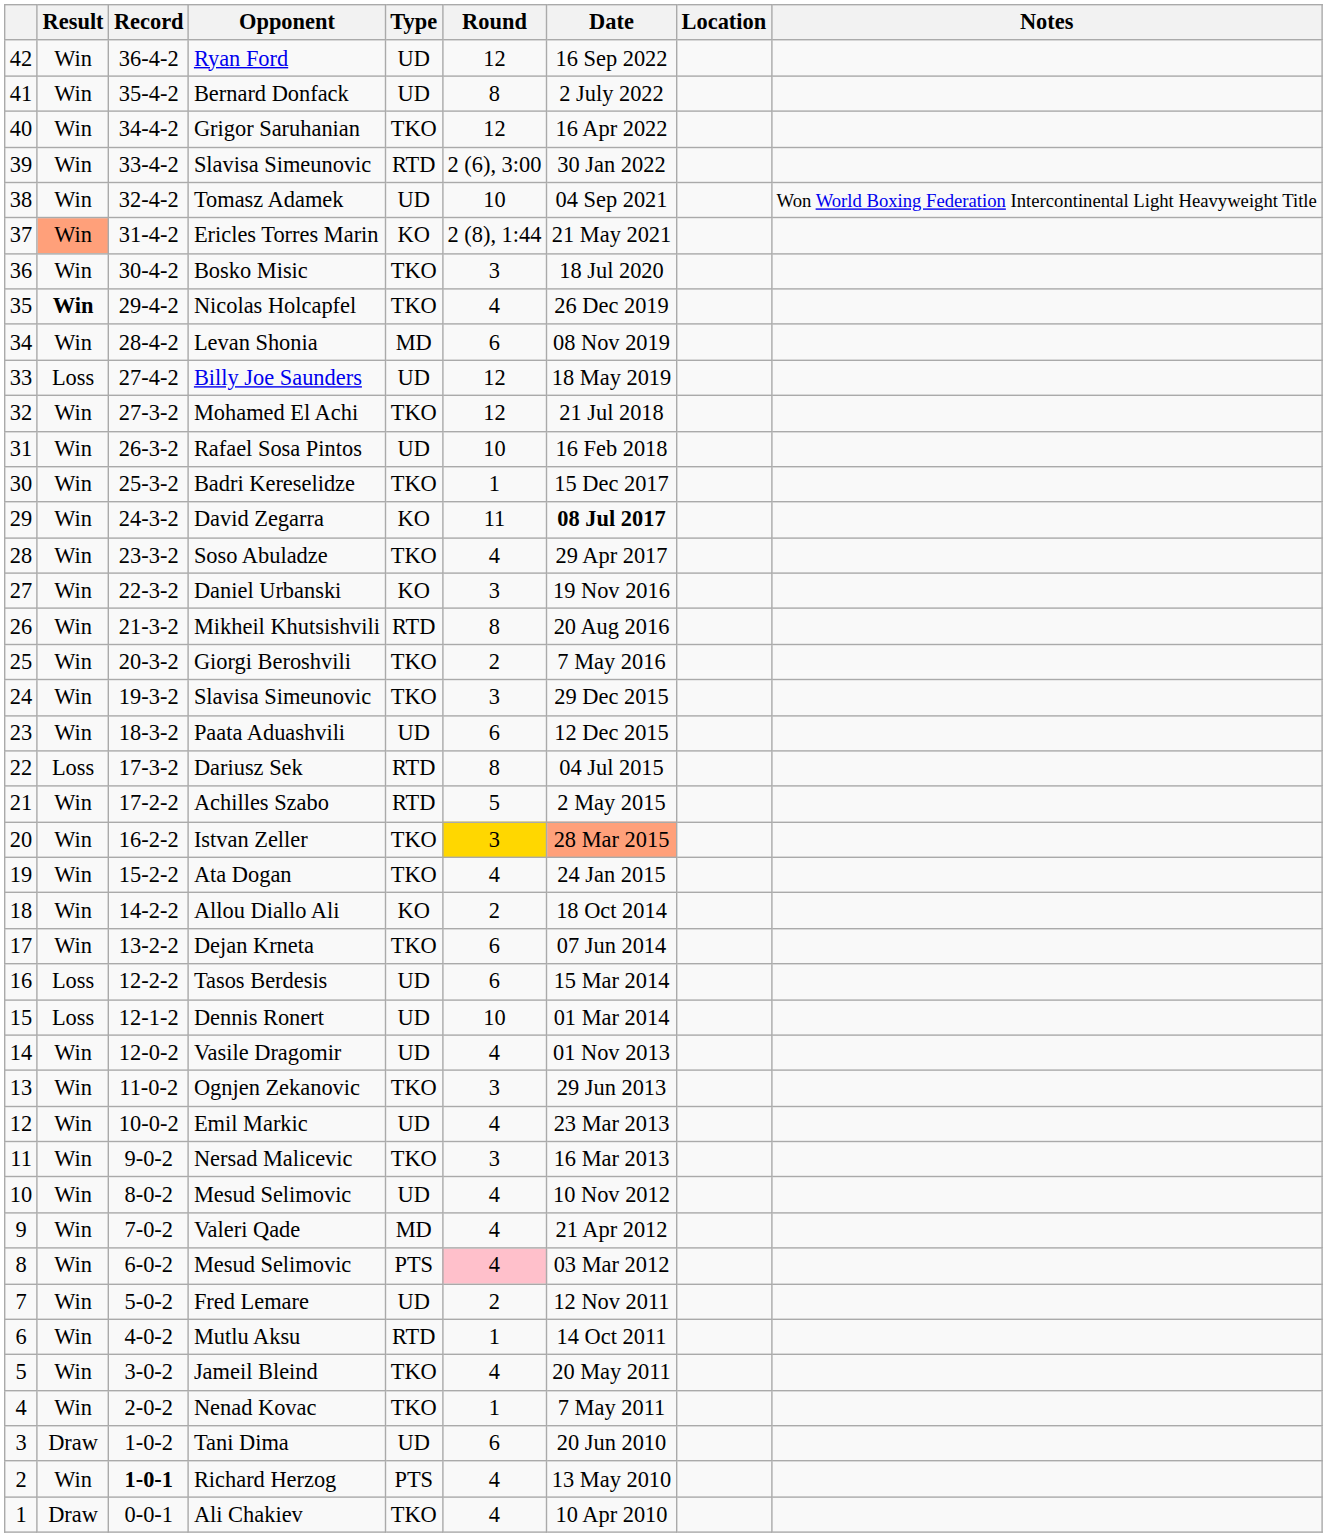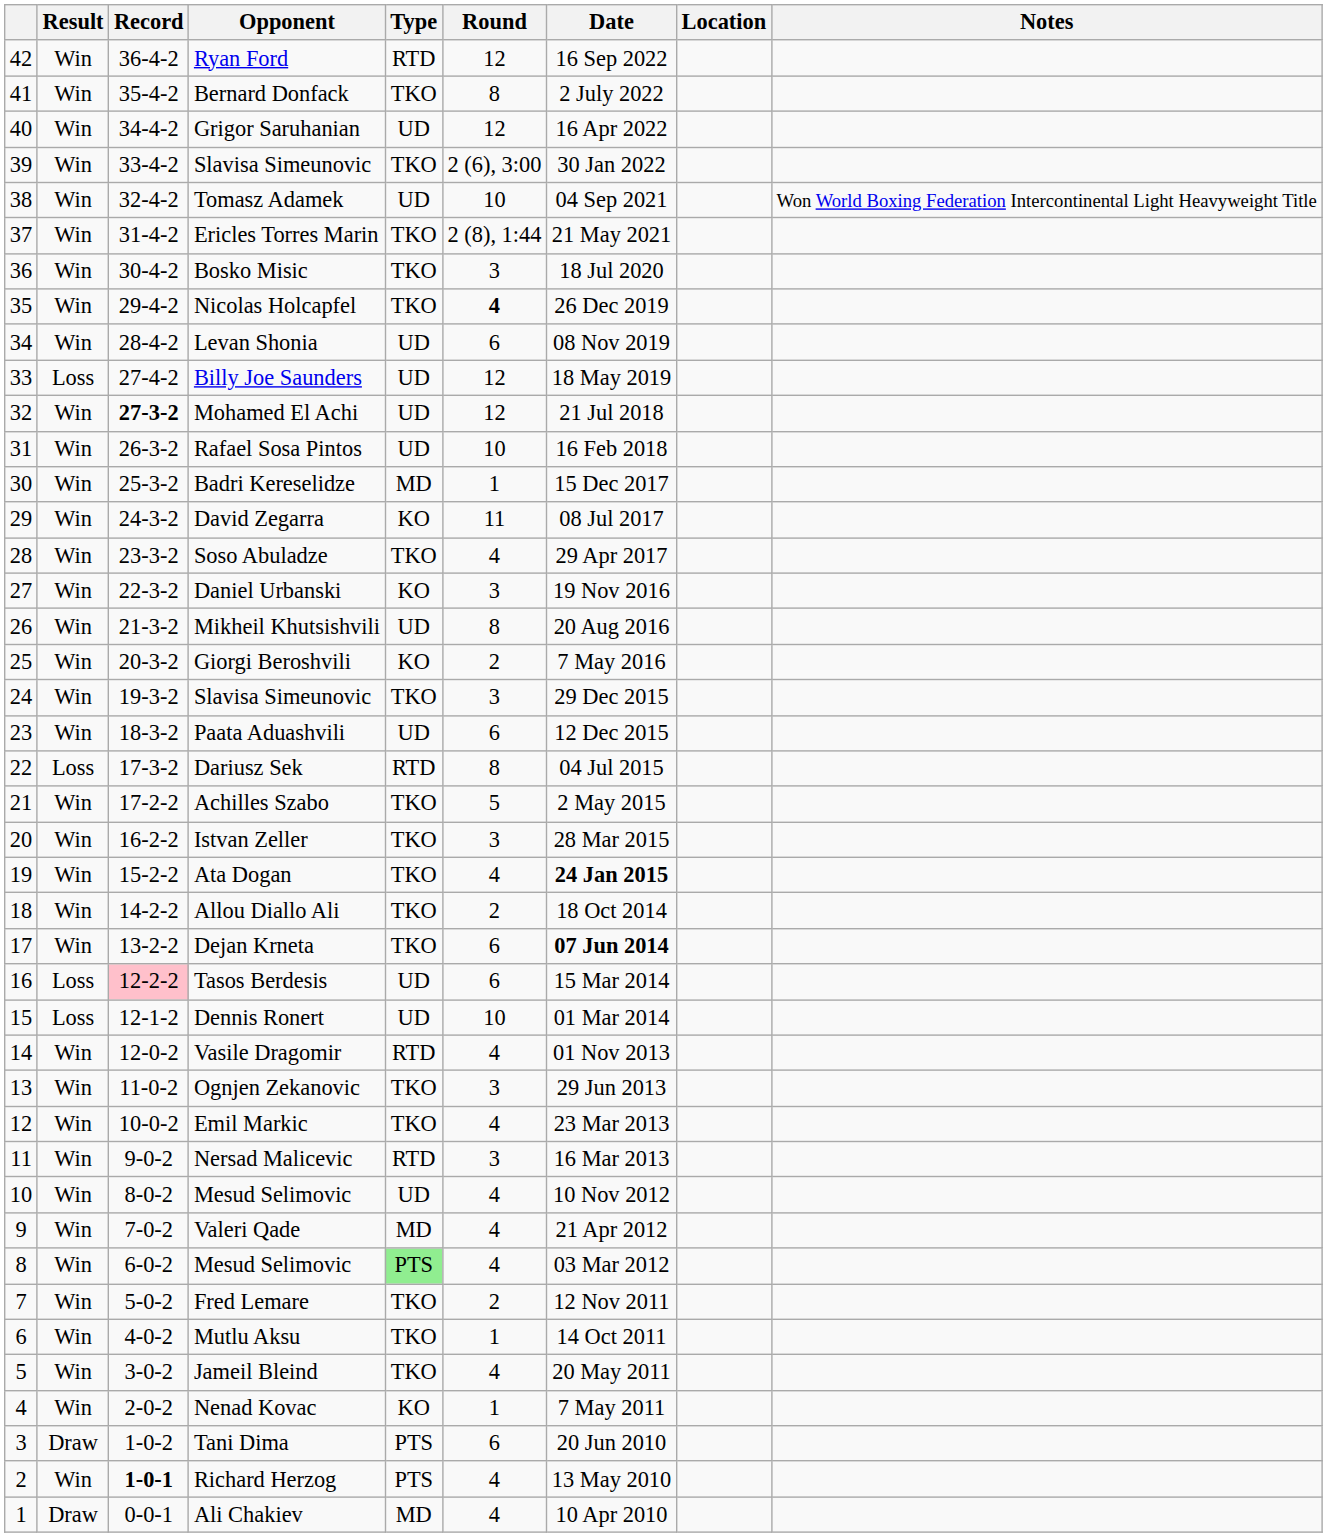Ryan Ford | Type: UD -> RTD
Bernard Donfack | Type: UD -> TKO
Grigor Saruhanian | Type: TKO -> UD
39 / Slavisa Simeunovic | Type: RTD -> TKO
Ericles Torres Marin | Result: lightsalmon background -> no background
Ericles Torres Marin | Type: KO -> TKO
Nicolas Holcapfel | Result: bold -> normal
Nicolas Holcapfel | Round: normal -> bold
Levan Shonia | Type: MD -> UD
Mohamed El Achi | Record: normal -> bold
Mohamed El Achi | Type: TKO -> UD
Badri Kereselidze | Type: TKO -> MD
David Zegarra | Date: bold -> normal
Mikheil Khutsishvili | Type: RTD -> UD
Giorgi Beroshvili | Type: TKO -> KO
Achilles Szabo | Type: RTD -> TKO
Istvan Zeller | Round: gold background -> no background
Istvan Zeller | Date: lightsalmon background -> no background
Ata Dogan | Date: normal -> bold
Allou Diallo Ali | Type: KO -> TKO
Dejan Krneta | Date: normal -> bold
Tasos Berdesis | Record: no background -> pink background
Vasile Dragomir | Type: UD -> RTD
Emil Markic | Type: UD -> TKO
Nersad Malicevic | Type: TKO -> RTD
8 / Mesud Selimovic | Type: no background -> lightgreen background
8 / Mesud Selimovic | Round: pink background -> no background
Fred Lemare | Type: UD -> TKO
Mutlu Aksu | Type: RTD -> TKO
Nenad Kovac | Type: TKO -> KO
Tani Dima | Type: UD -> PTS
Ali Chakiev | Type: TKO -> MD
